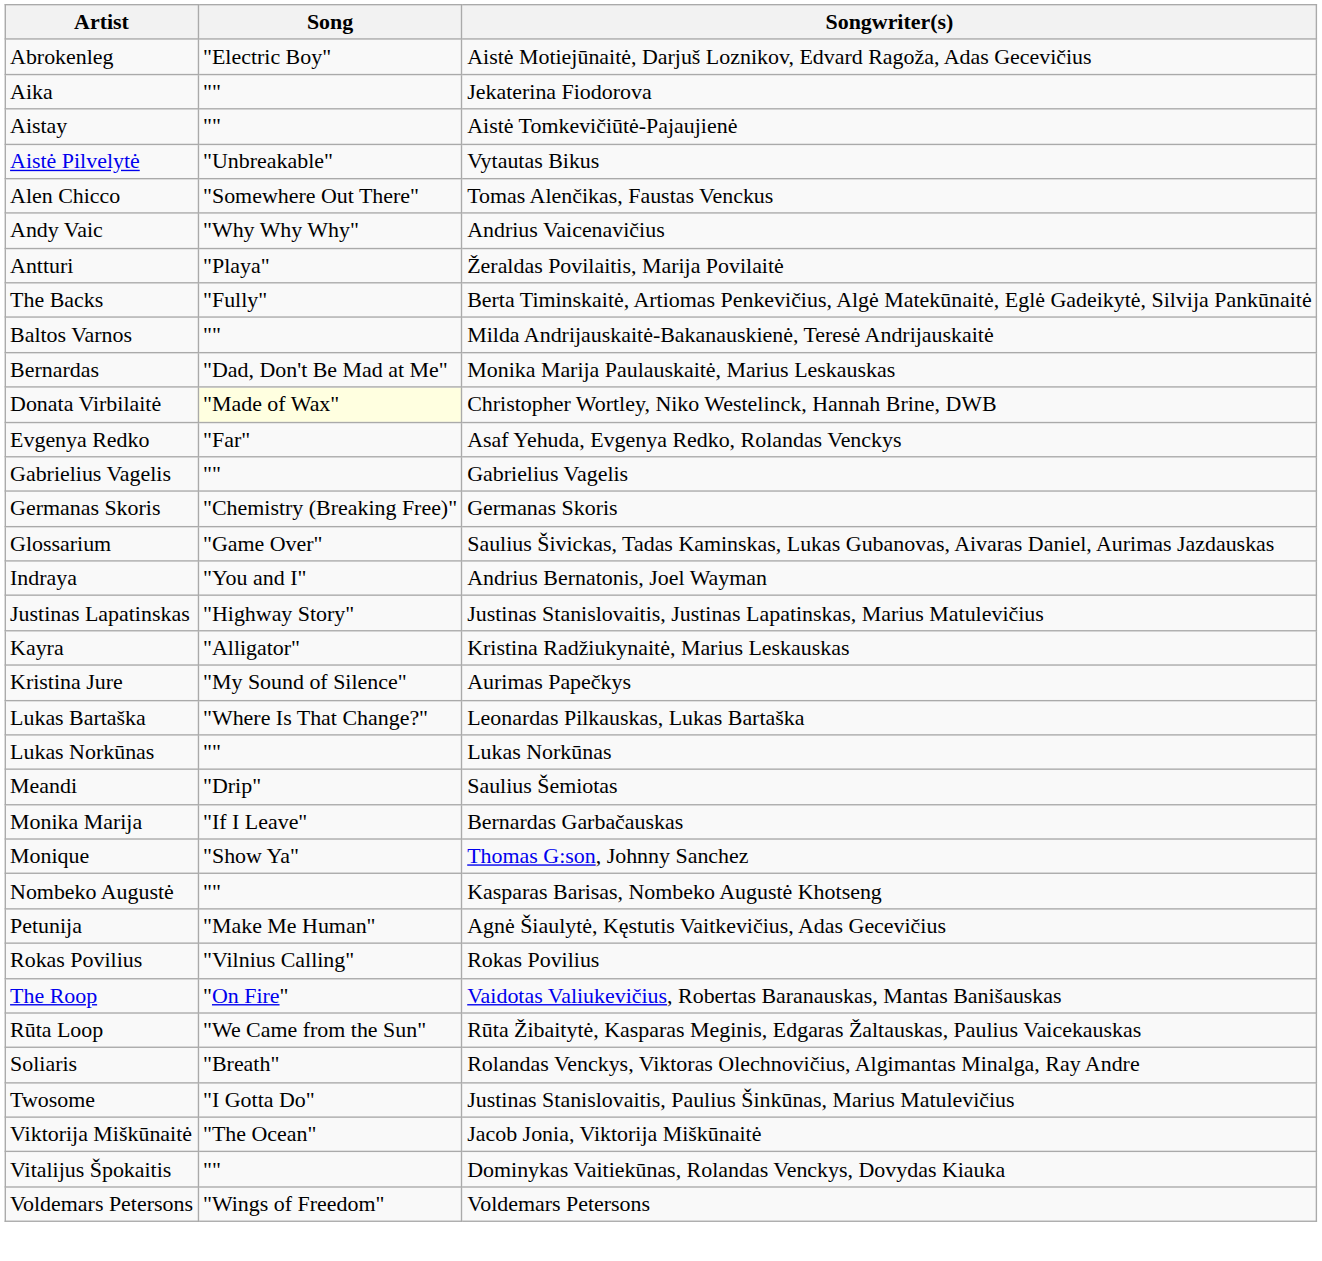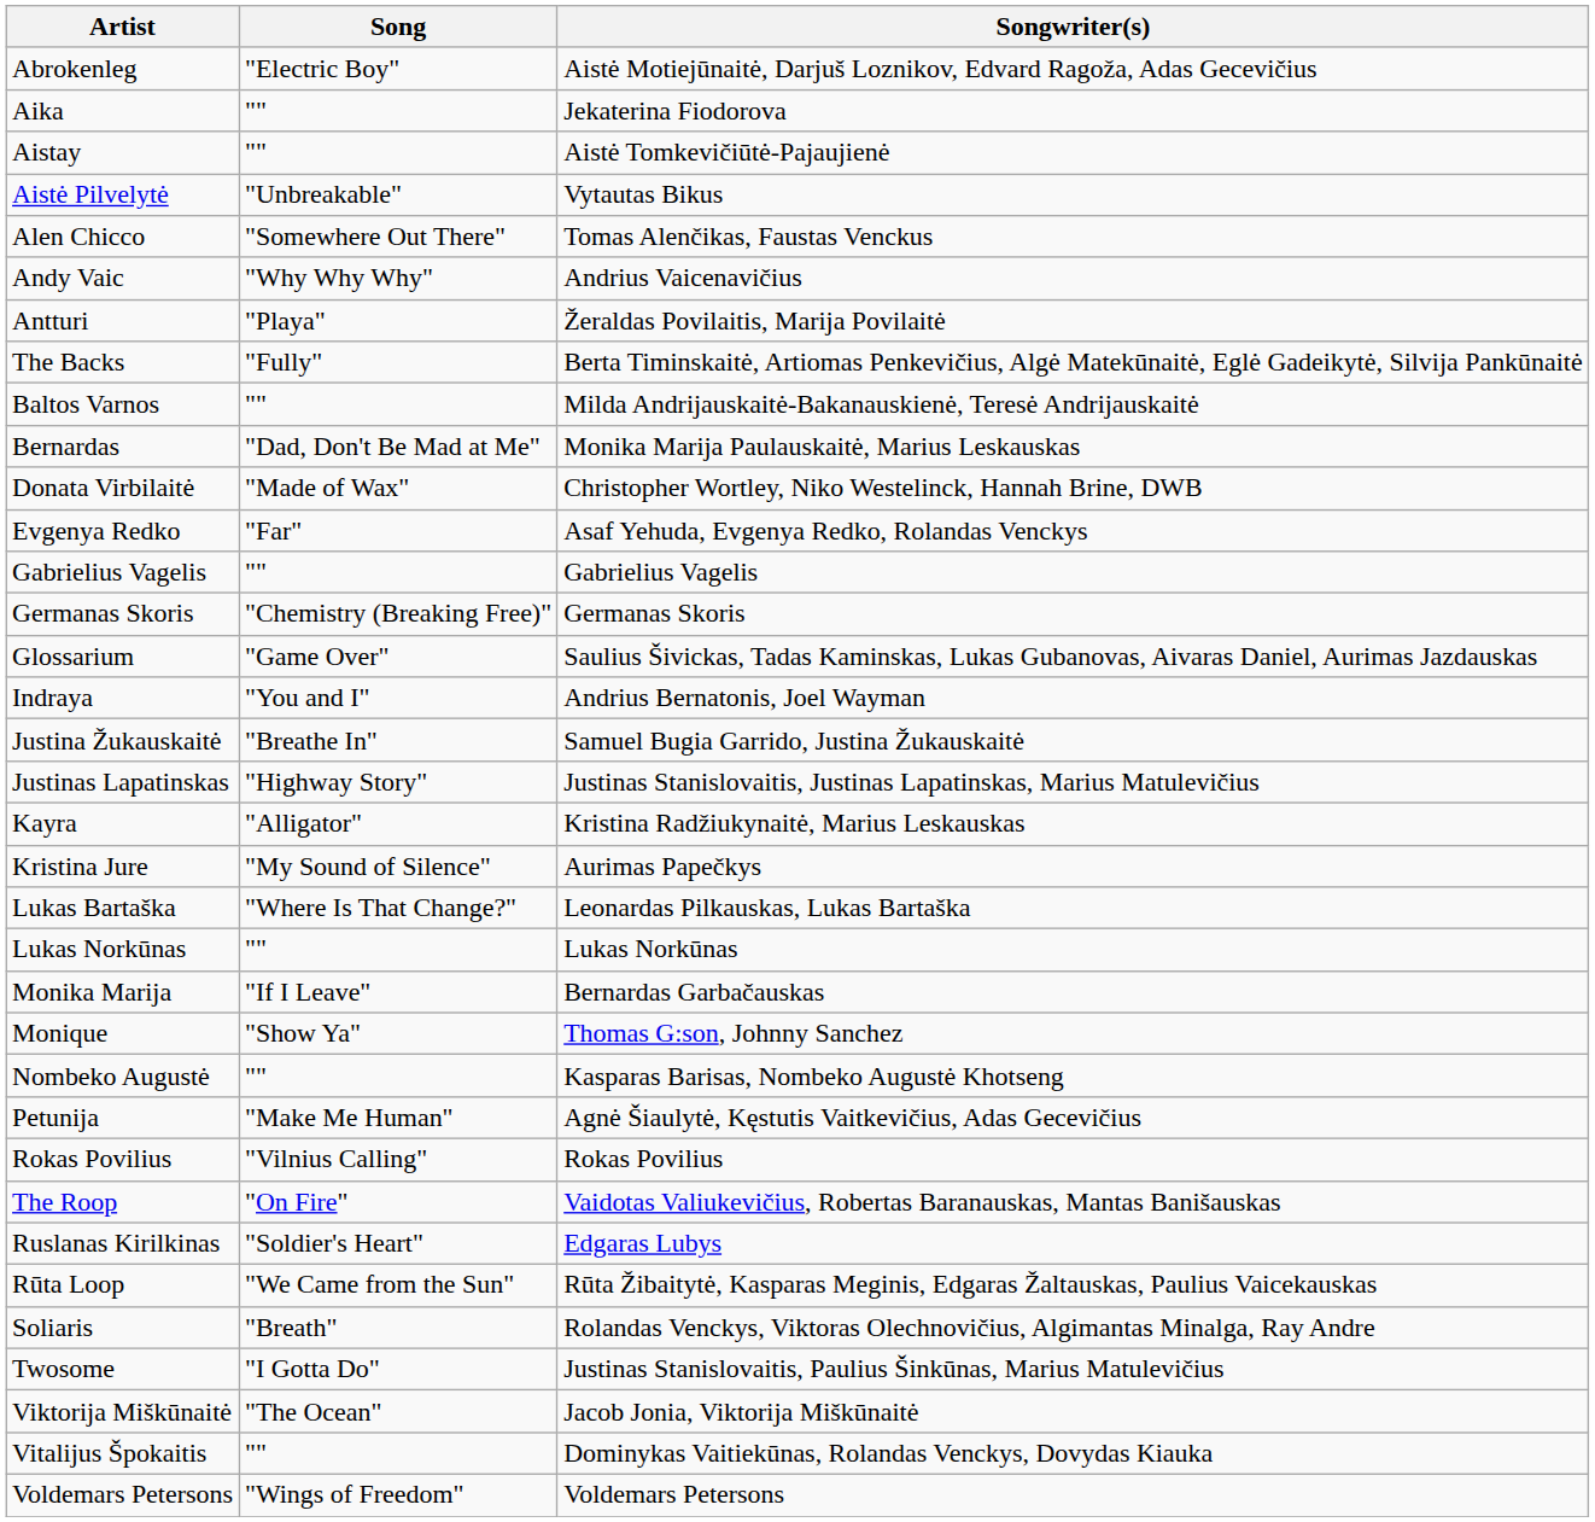Donata Virbilaitė | Song: lightyellow background -> no background
+ row: Justina Žukauskaitė | "Breathe In" | Samuel Bugia Garrido, Justina Žukauskaitė
- row: Meandi | "Drip" | Saulius Šemiotas
+ row: Ruslanas Kirilkinas | "Soldier's Heart" | Edgaras Lubys
